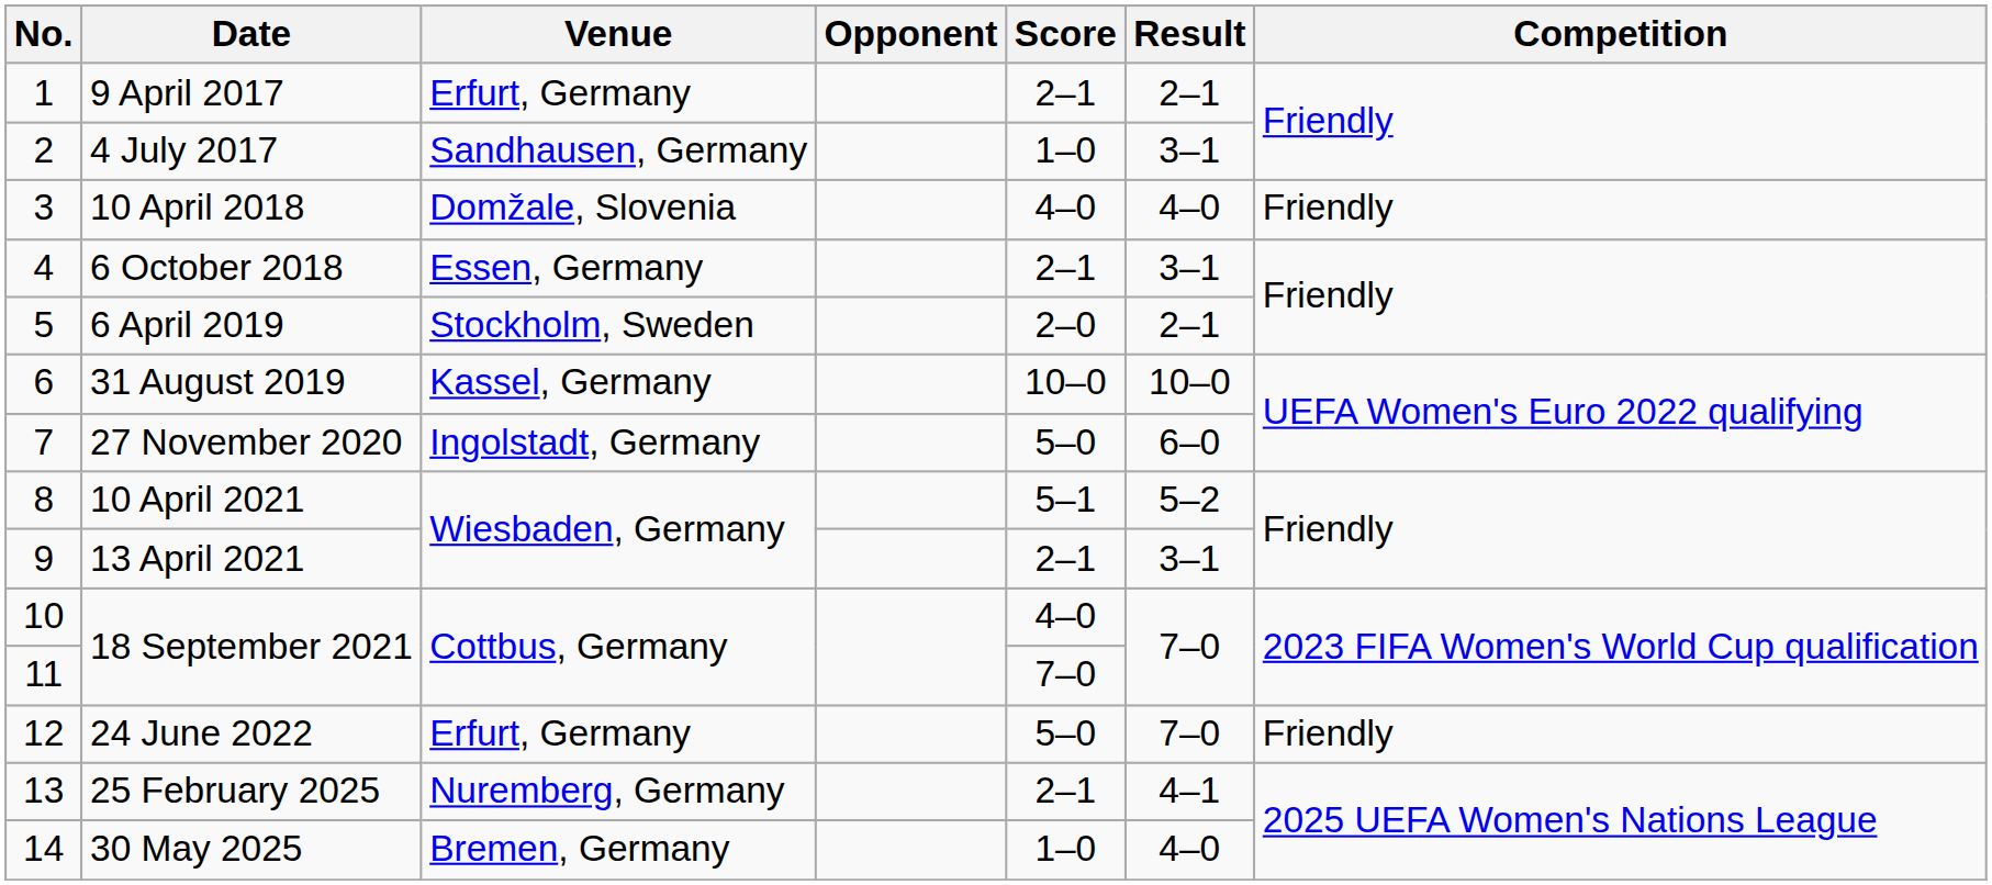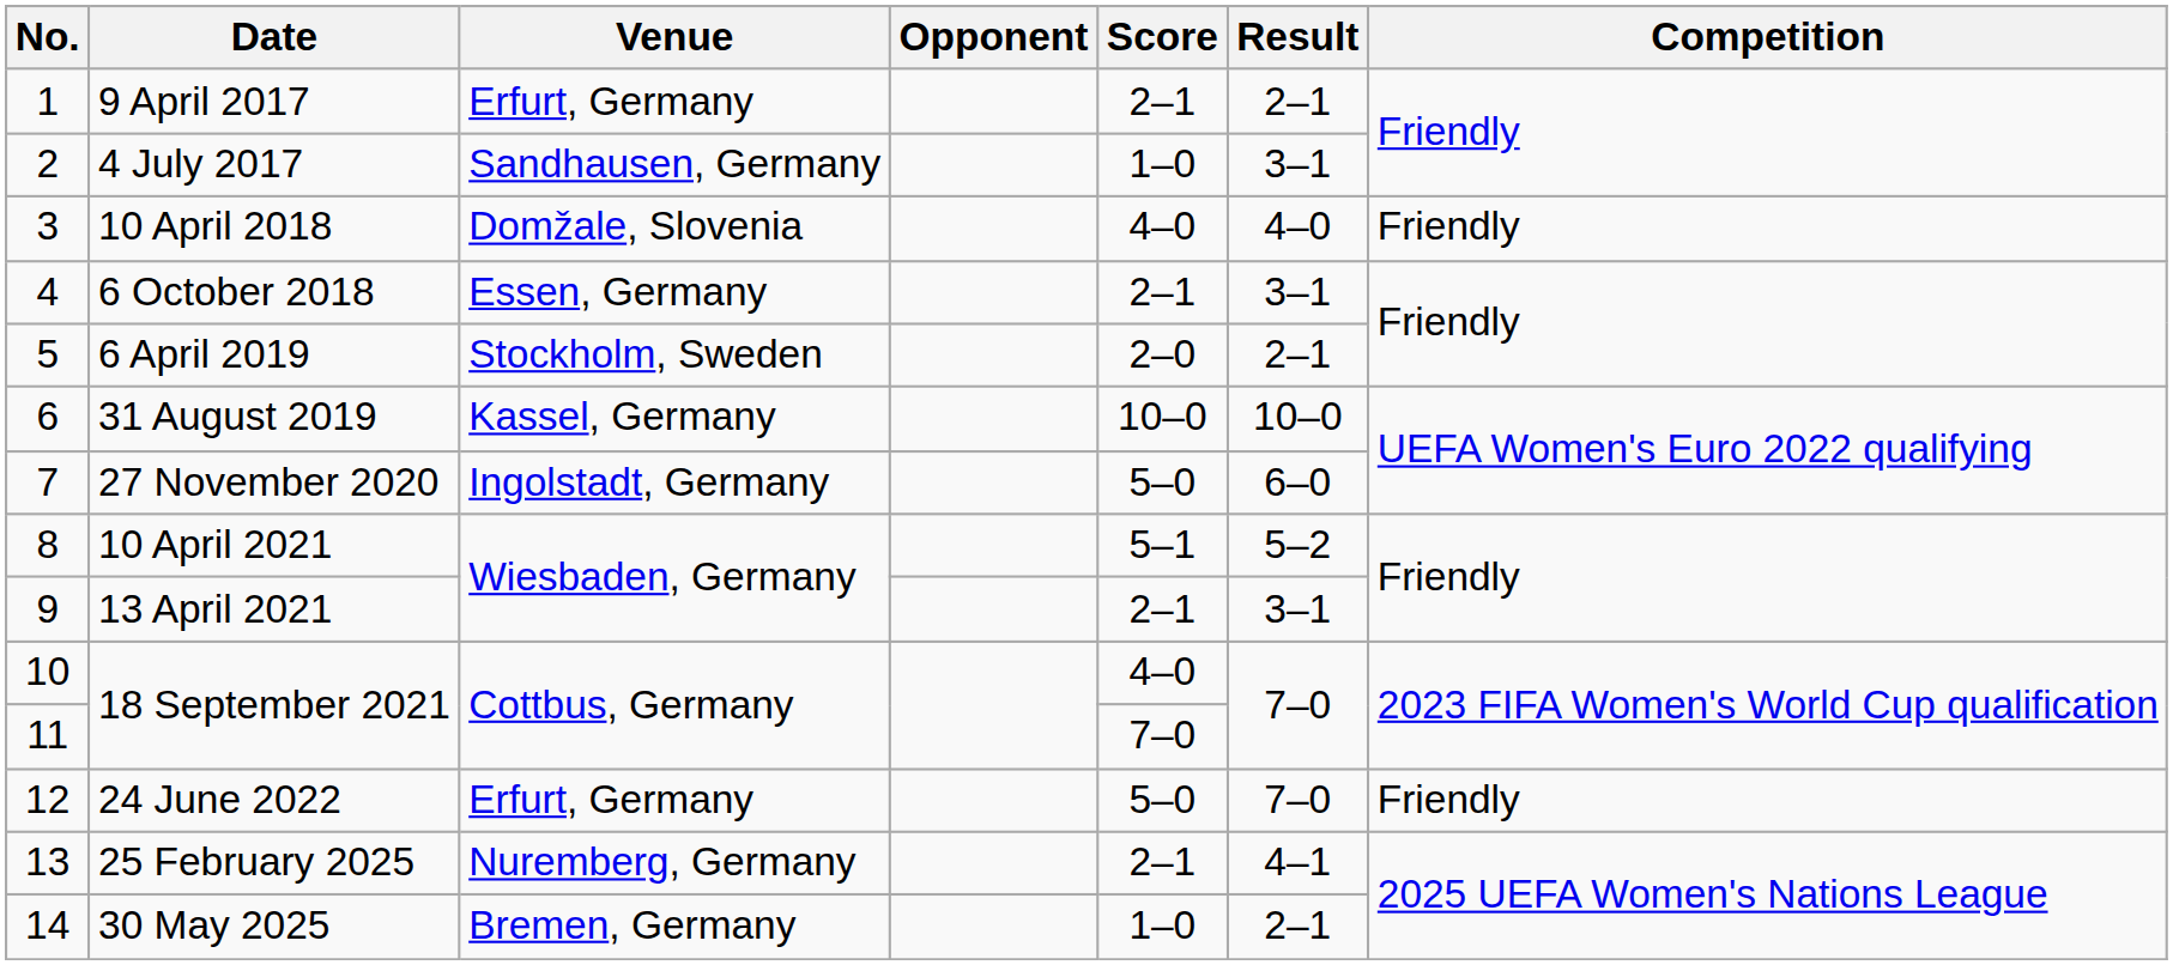30 May 2025 | Result: 4–0 -> 2–1
